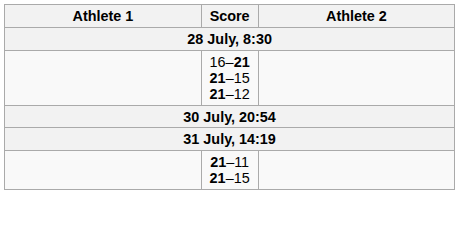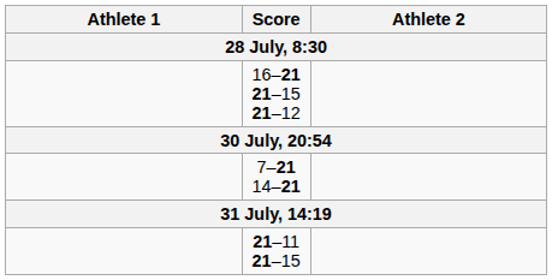+ row: 7–21 14–21
